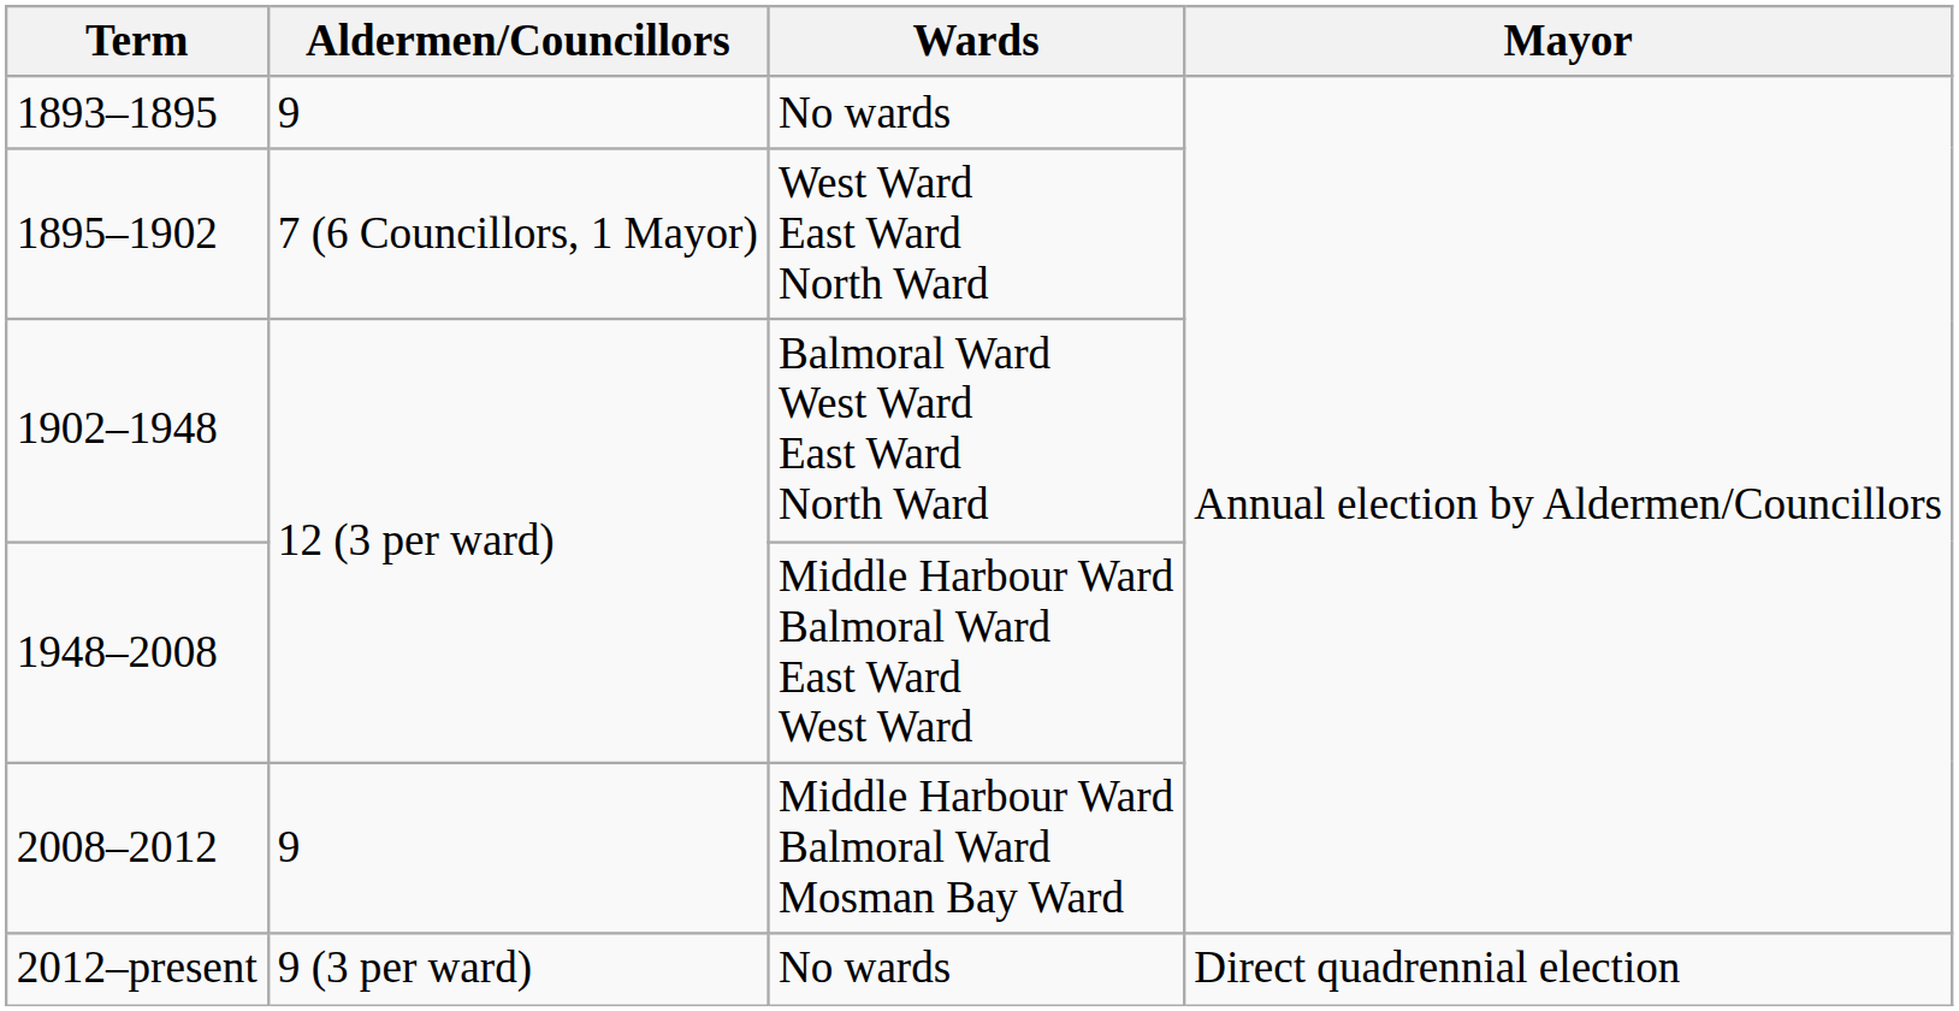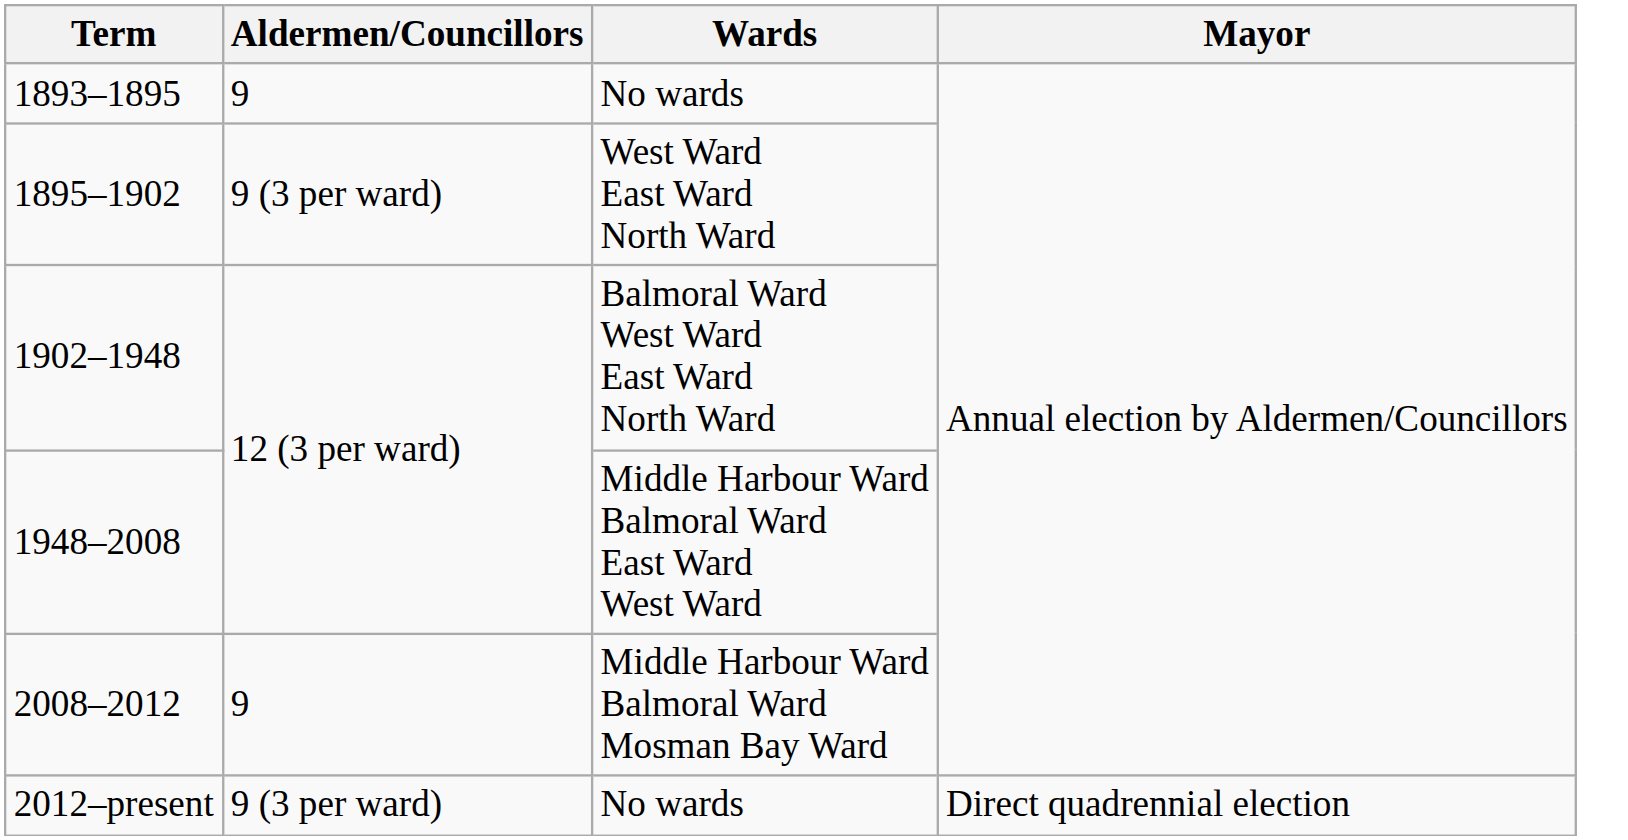1895–1902 | Aldermen/Councillors: 7 (6 Councillors, 1 Mayor) -> 9 (3 per ward)
